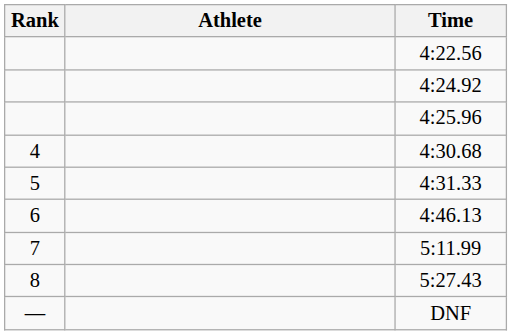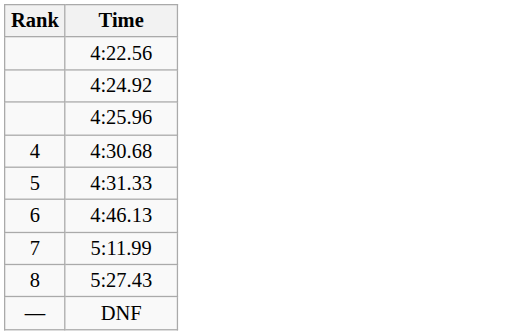- column: Athlete
